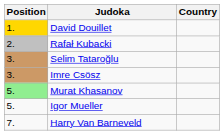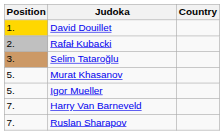- row: 3. | Imre Csösz
Murat Khasanov | Position: lightgreen background -> no background
+ row: 7. | Ruslan Sharapov
